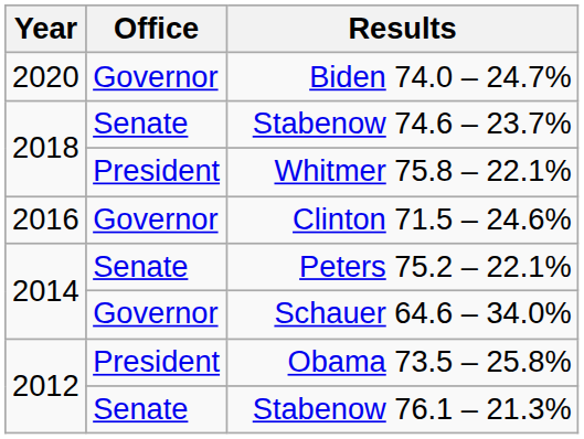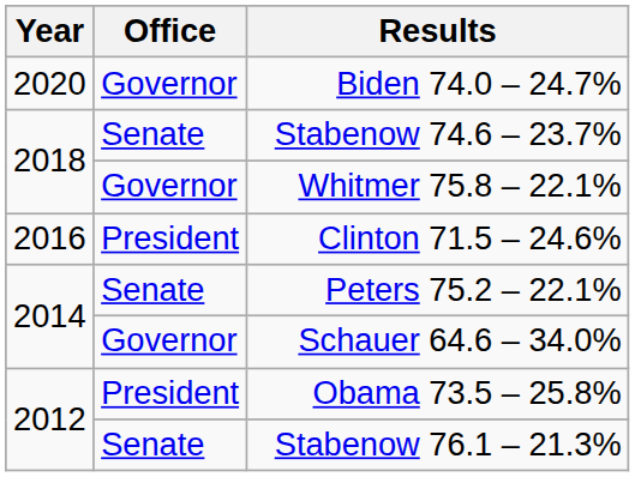Whitmer 75.8 – 22.1% | Office: President -> Governor
Clinton 71.5 – 24.6% | Office: Governor -> President
